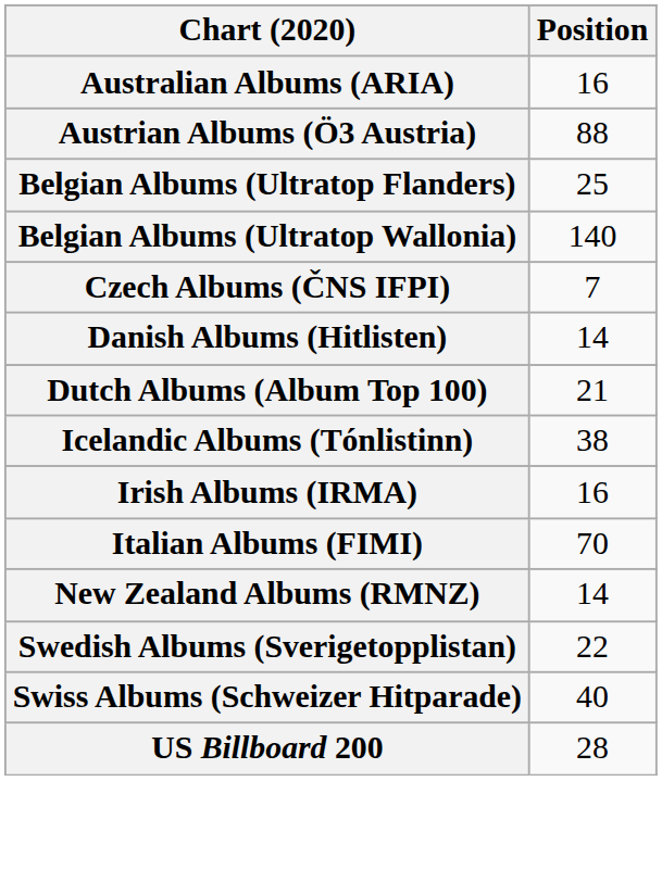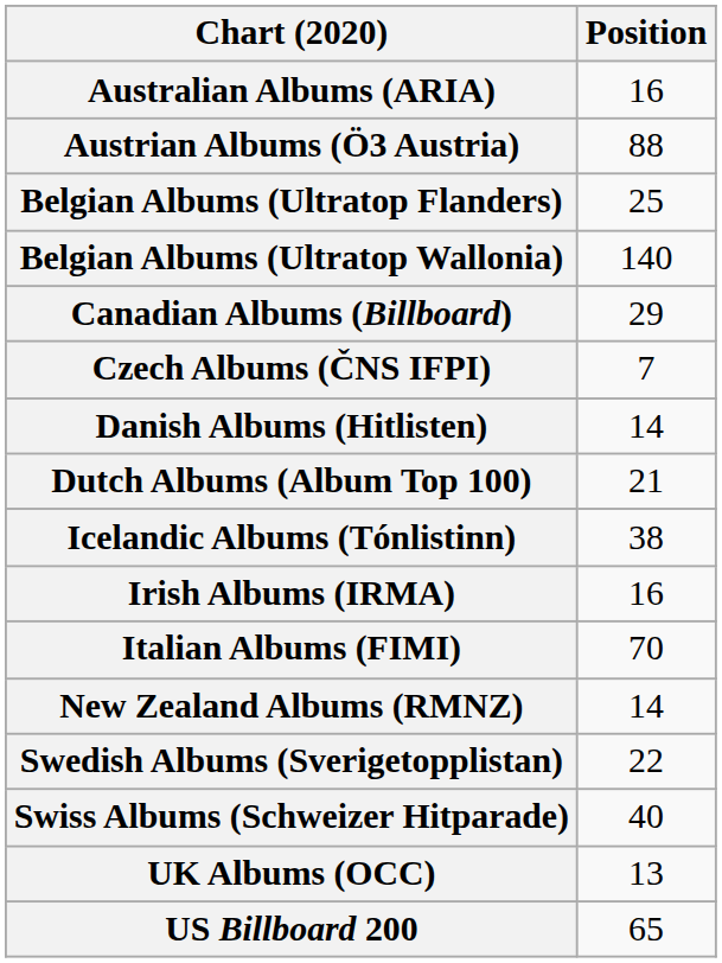+ row: Canadian Albums (Billboard) | 29
+ row: UK Albums (OCC) | 13
US Billboard 200 | Position: 28 -> 65
